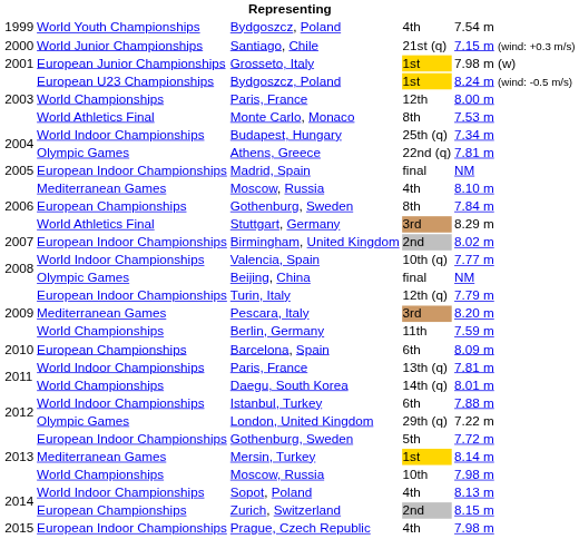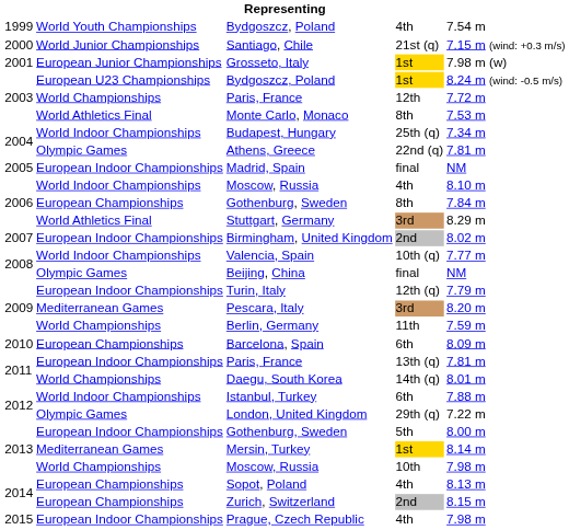Paris, France / 12th | column 5: 8.00 m -> 7.72 m
Moscow, Russia / 4th | column 2: Mediterranean Games -> World Indoor Championships
Paris, France / 13th (q) | column 2: World Indoor Championships -> European Indoor Championships
Gothenburg, Sweden / 5th | column 5: 7.72 m -> 8.00 m
Sopot, Poland | column 2: World Indoor Championships -> European Championships
